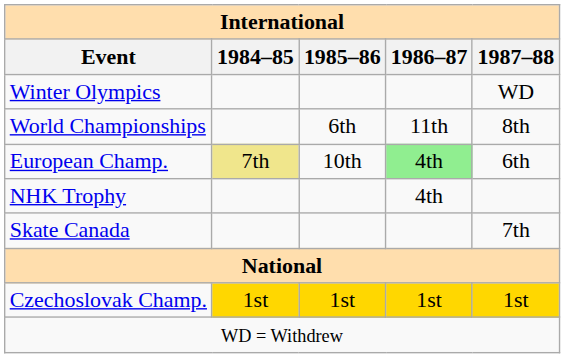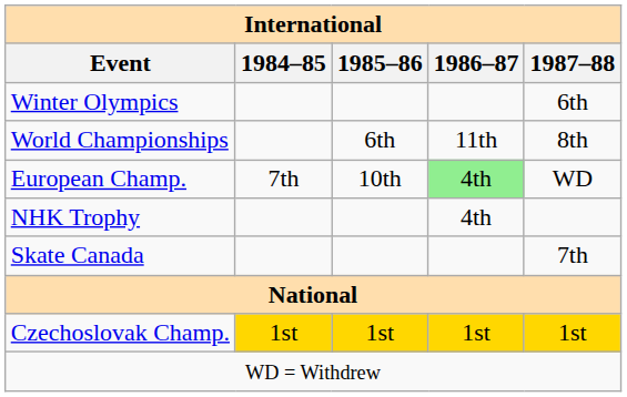Winter Olympics | 1987–88: WD -> 6th
European Champ. | 1984–85: khaki background -> no background
European Champ. | 1987–88: 6th -> WD
